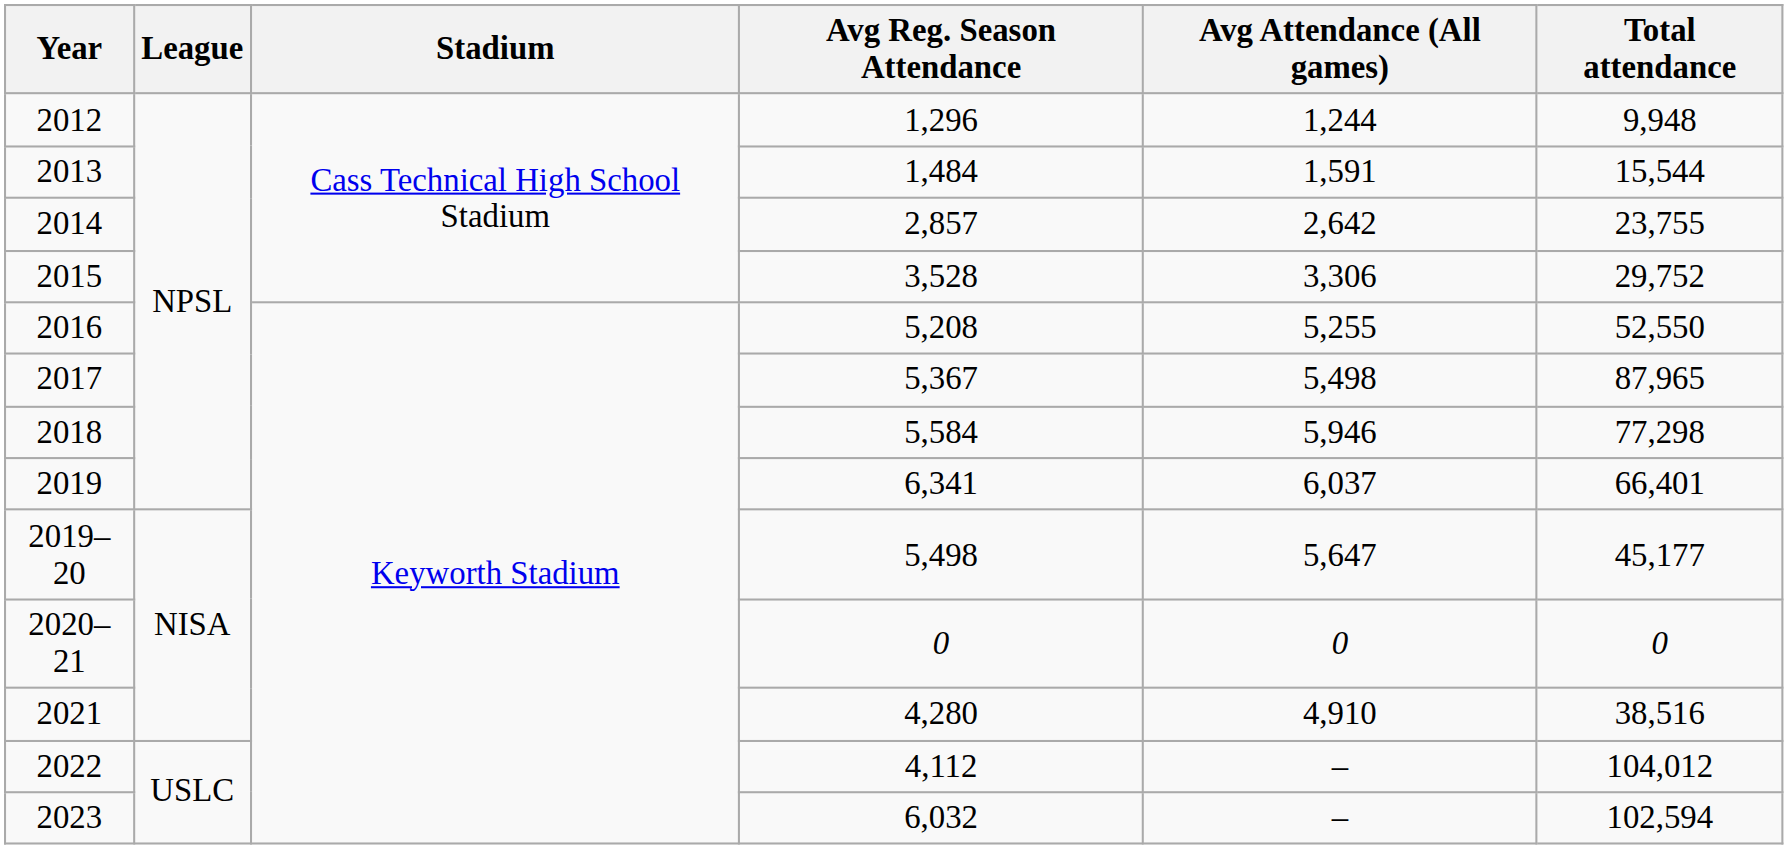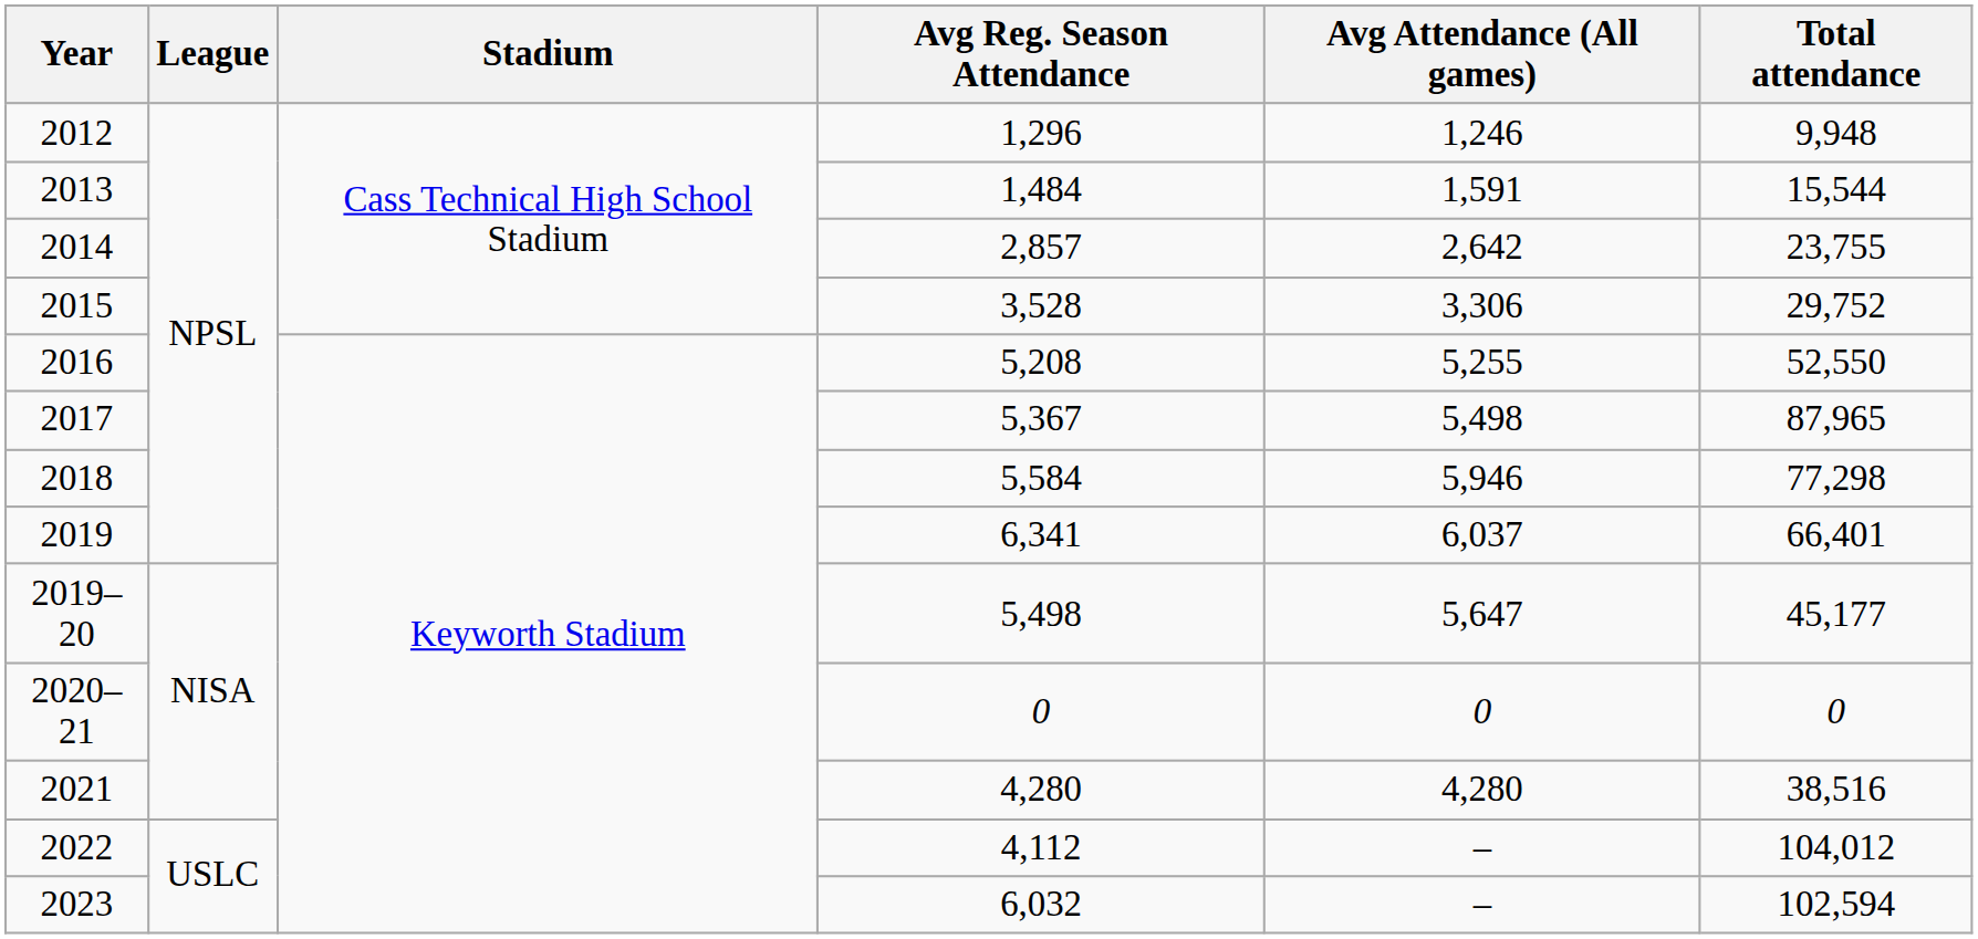2012 | Avg Attendance (All games): 1,244 -> 1,246
2021 | Avg Attendance (All games): 4,910 -> 4,280
